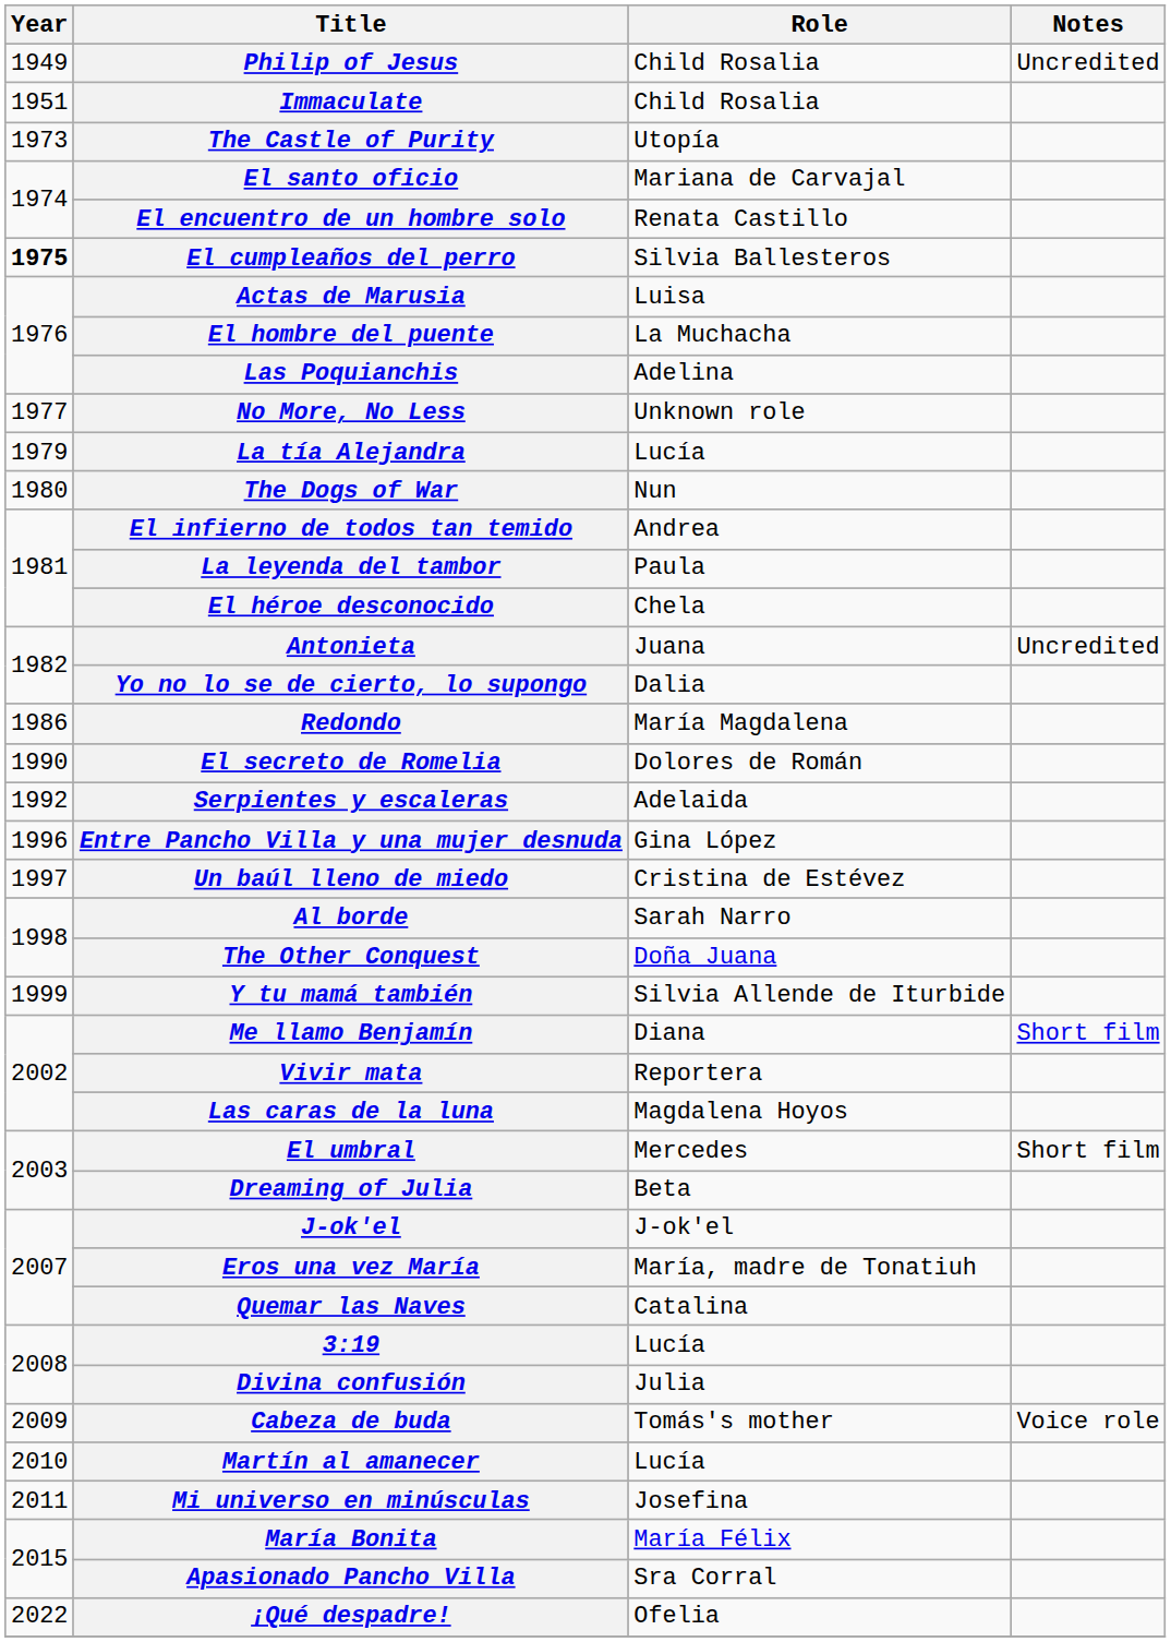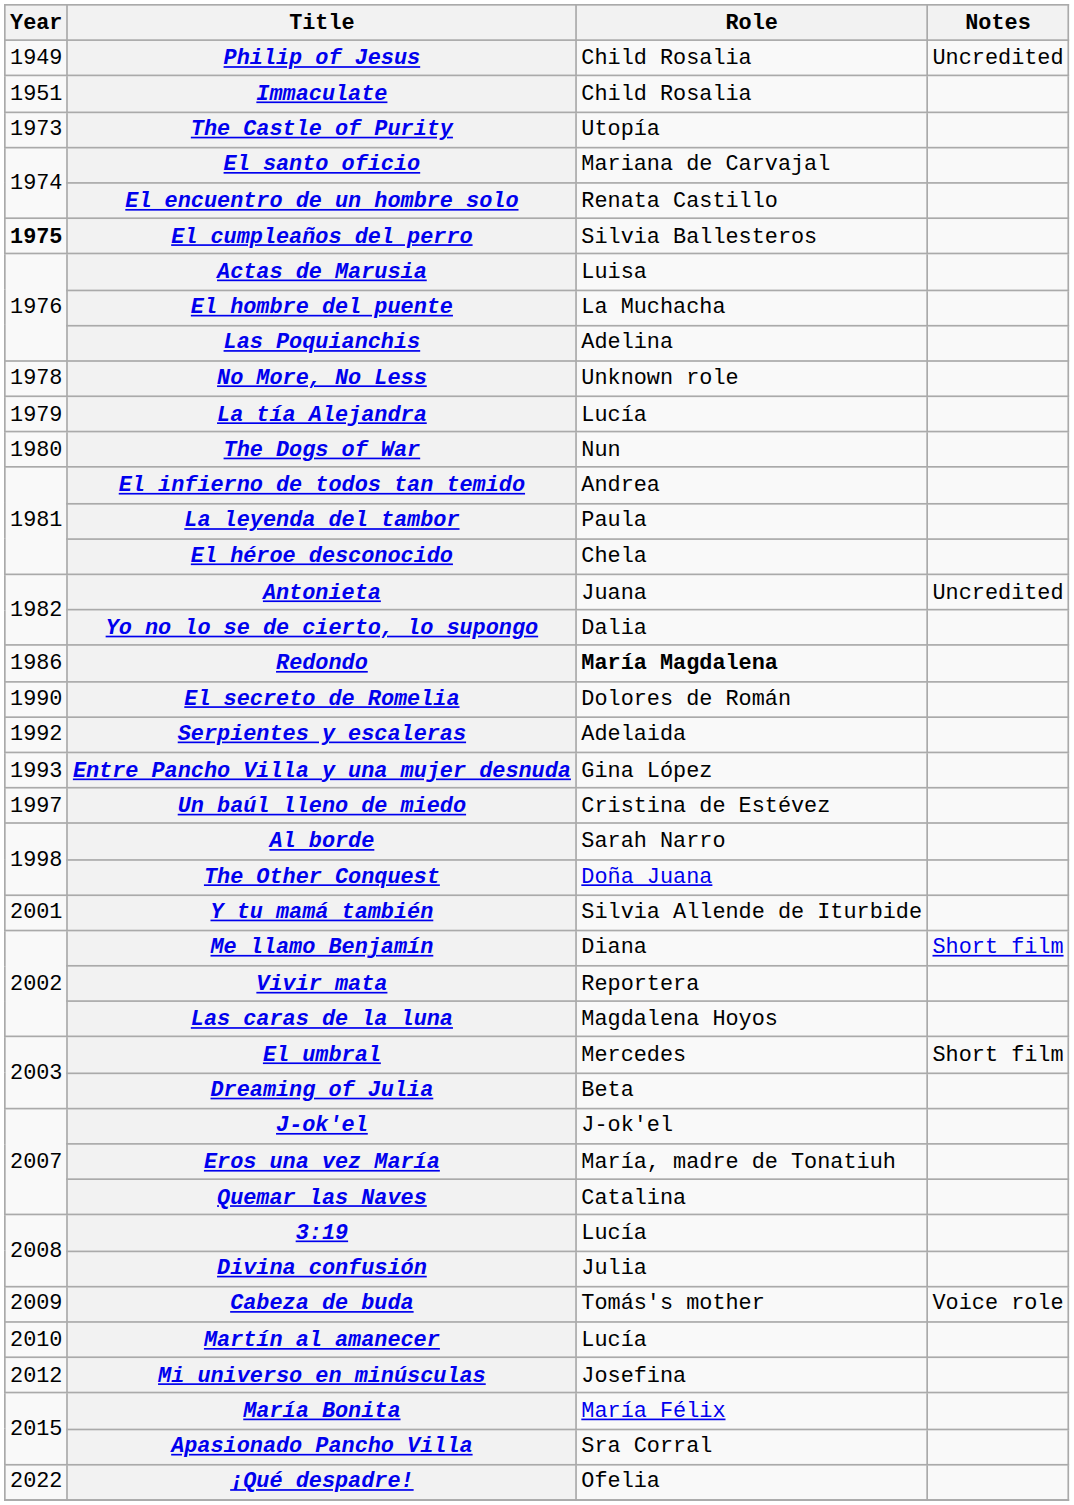No More, No Less | Year: 1977 -> 1978
Redondo | Role: normal -> bold
Entre Pancho Villa y una mujer desnuda | Year: 1996 -> 1993
Y tu mamá también | Year: 1999 -> 2001
Mi universo en minúsculas | Year: 2011 -> 2012
